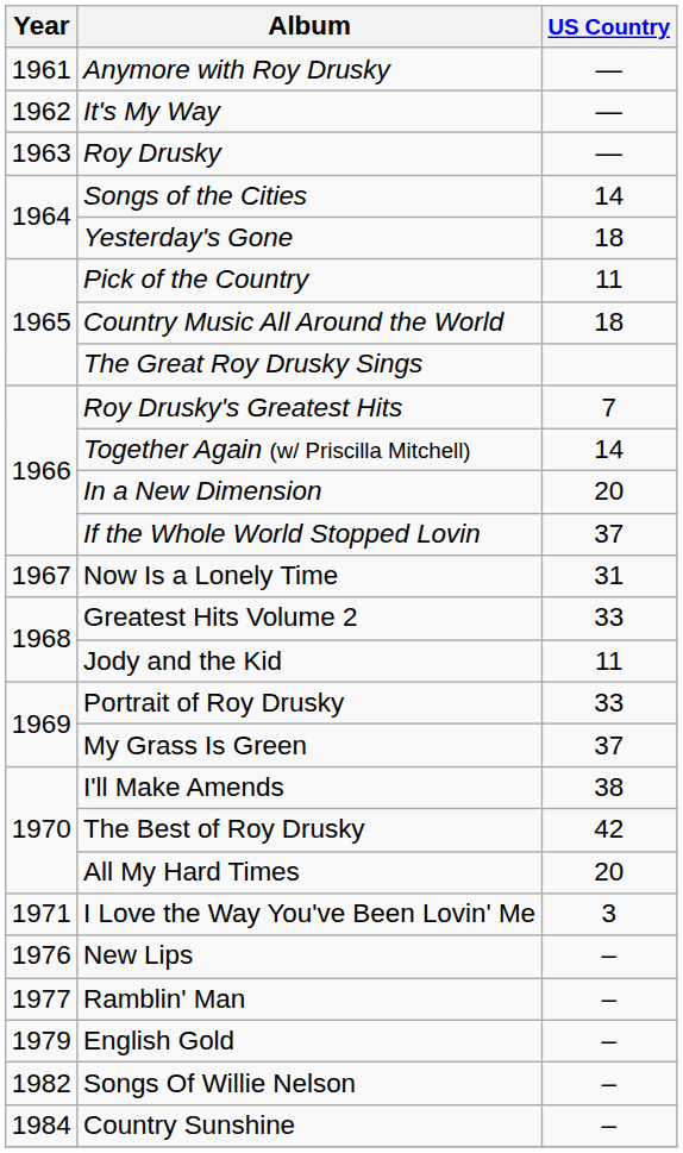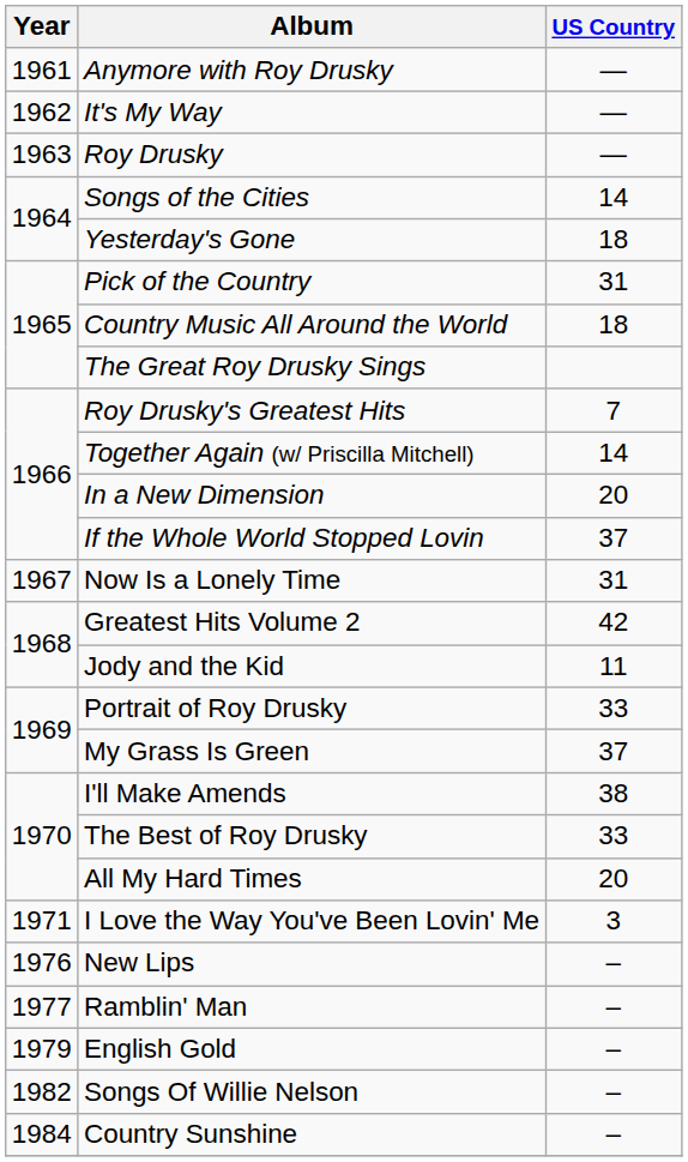Pick of the Country | US Country: 11 -> 31
Greatest Hits Volume 2 | US Country: 33 -> 42
The Best of Roy Drusky | US Country: 42 -> 33
